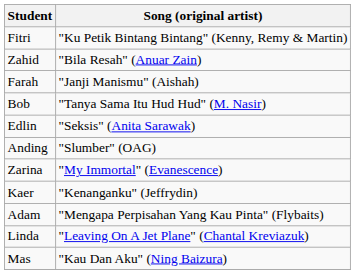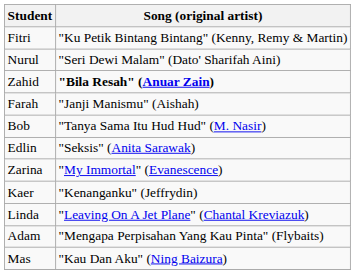+ row: Nurul | "Seri Dewi Malam" (Dato' Sharifah Aini)
Zahid | Song (original artist): normal -> bold
- row: Anding | "Slumber" (OAG)
rows swapped: Linda <-> Adam
